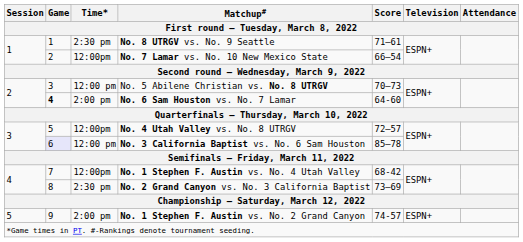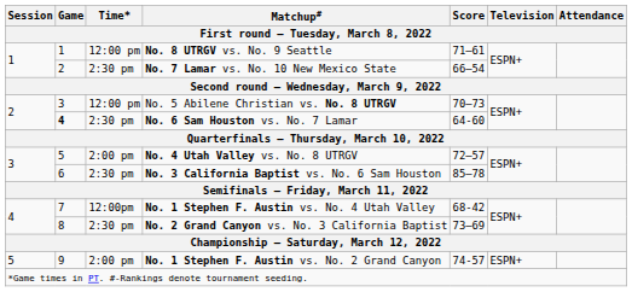No. 8 UTRGV vs. No. 9 Seattle | Time*: 2:30 pm -> 12:00 pm
No. 7 Lamar vs. No. 10 New Mexico State | Time*: 12:00pm -> 2:30 pm
No. 6 Sam Houston vs. No. 7 Lamar | Time*: 2:00 pm -> 2:30 pm
No. 4 Utah Valley vs. No. 8 UTRGV | Time*: 12:00pm -> 2:00 pm
No. 3 California Baptist vs. No. 6 Sam Houston | Game: lavender background -> no background
No. 3 California Baptist vs. No. 6 Sam Houston | Time*: 12:00 pm -> 2:30 pm
